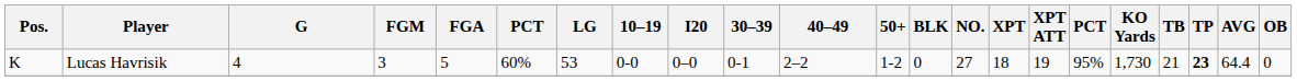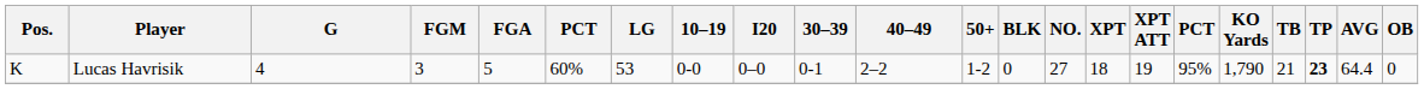Lucas Havrisik | KO Yards: 1,730 -> 1,790
